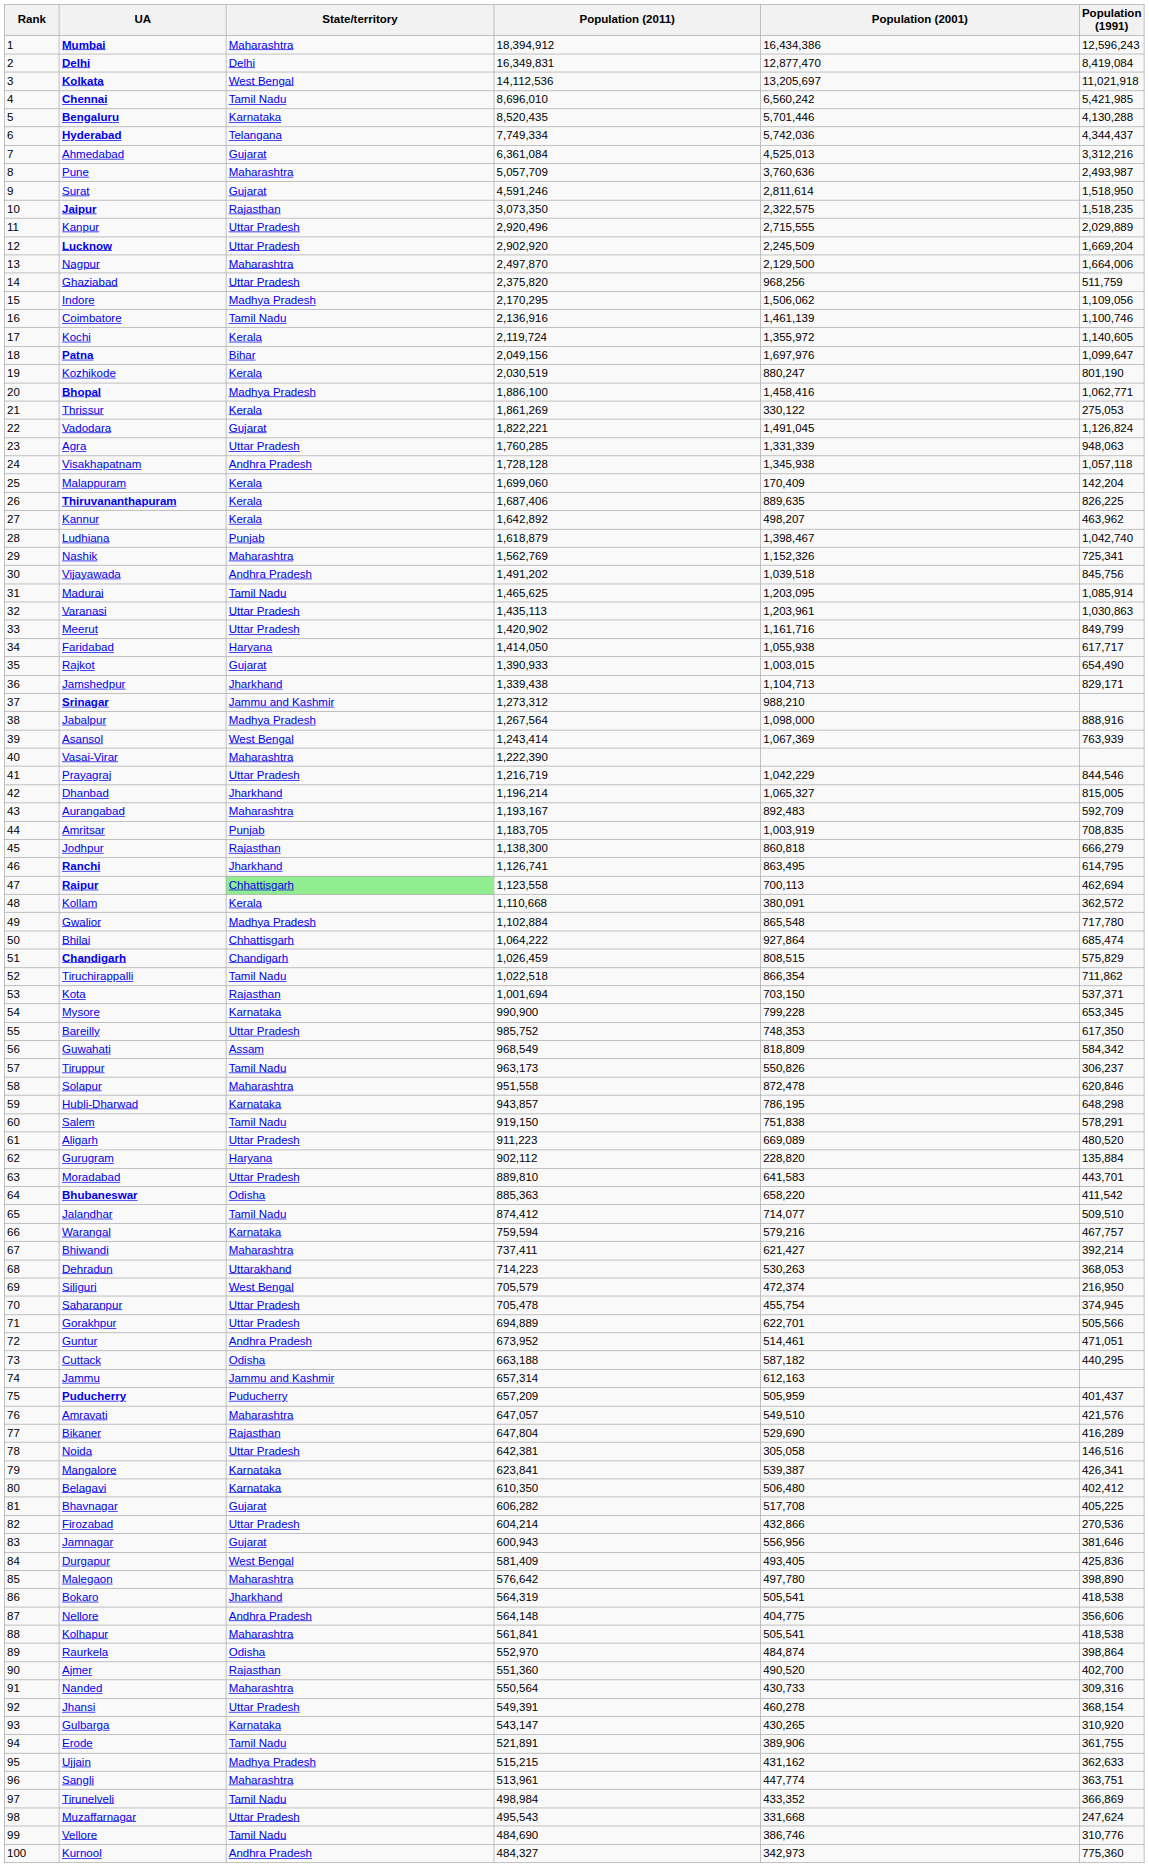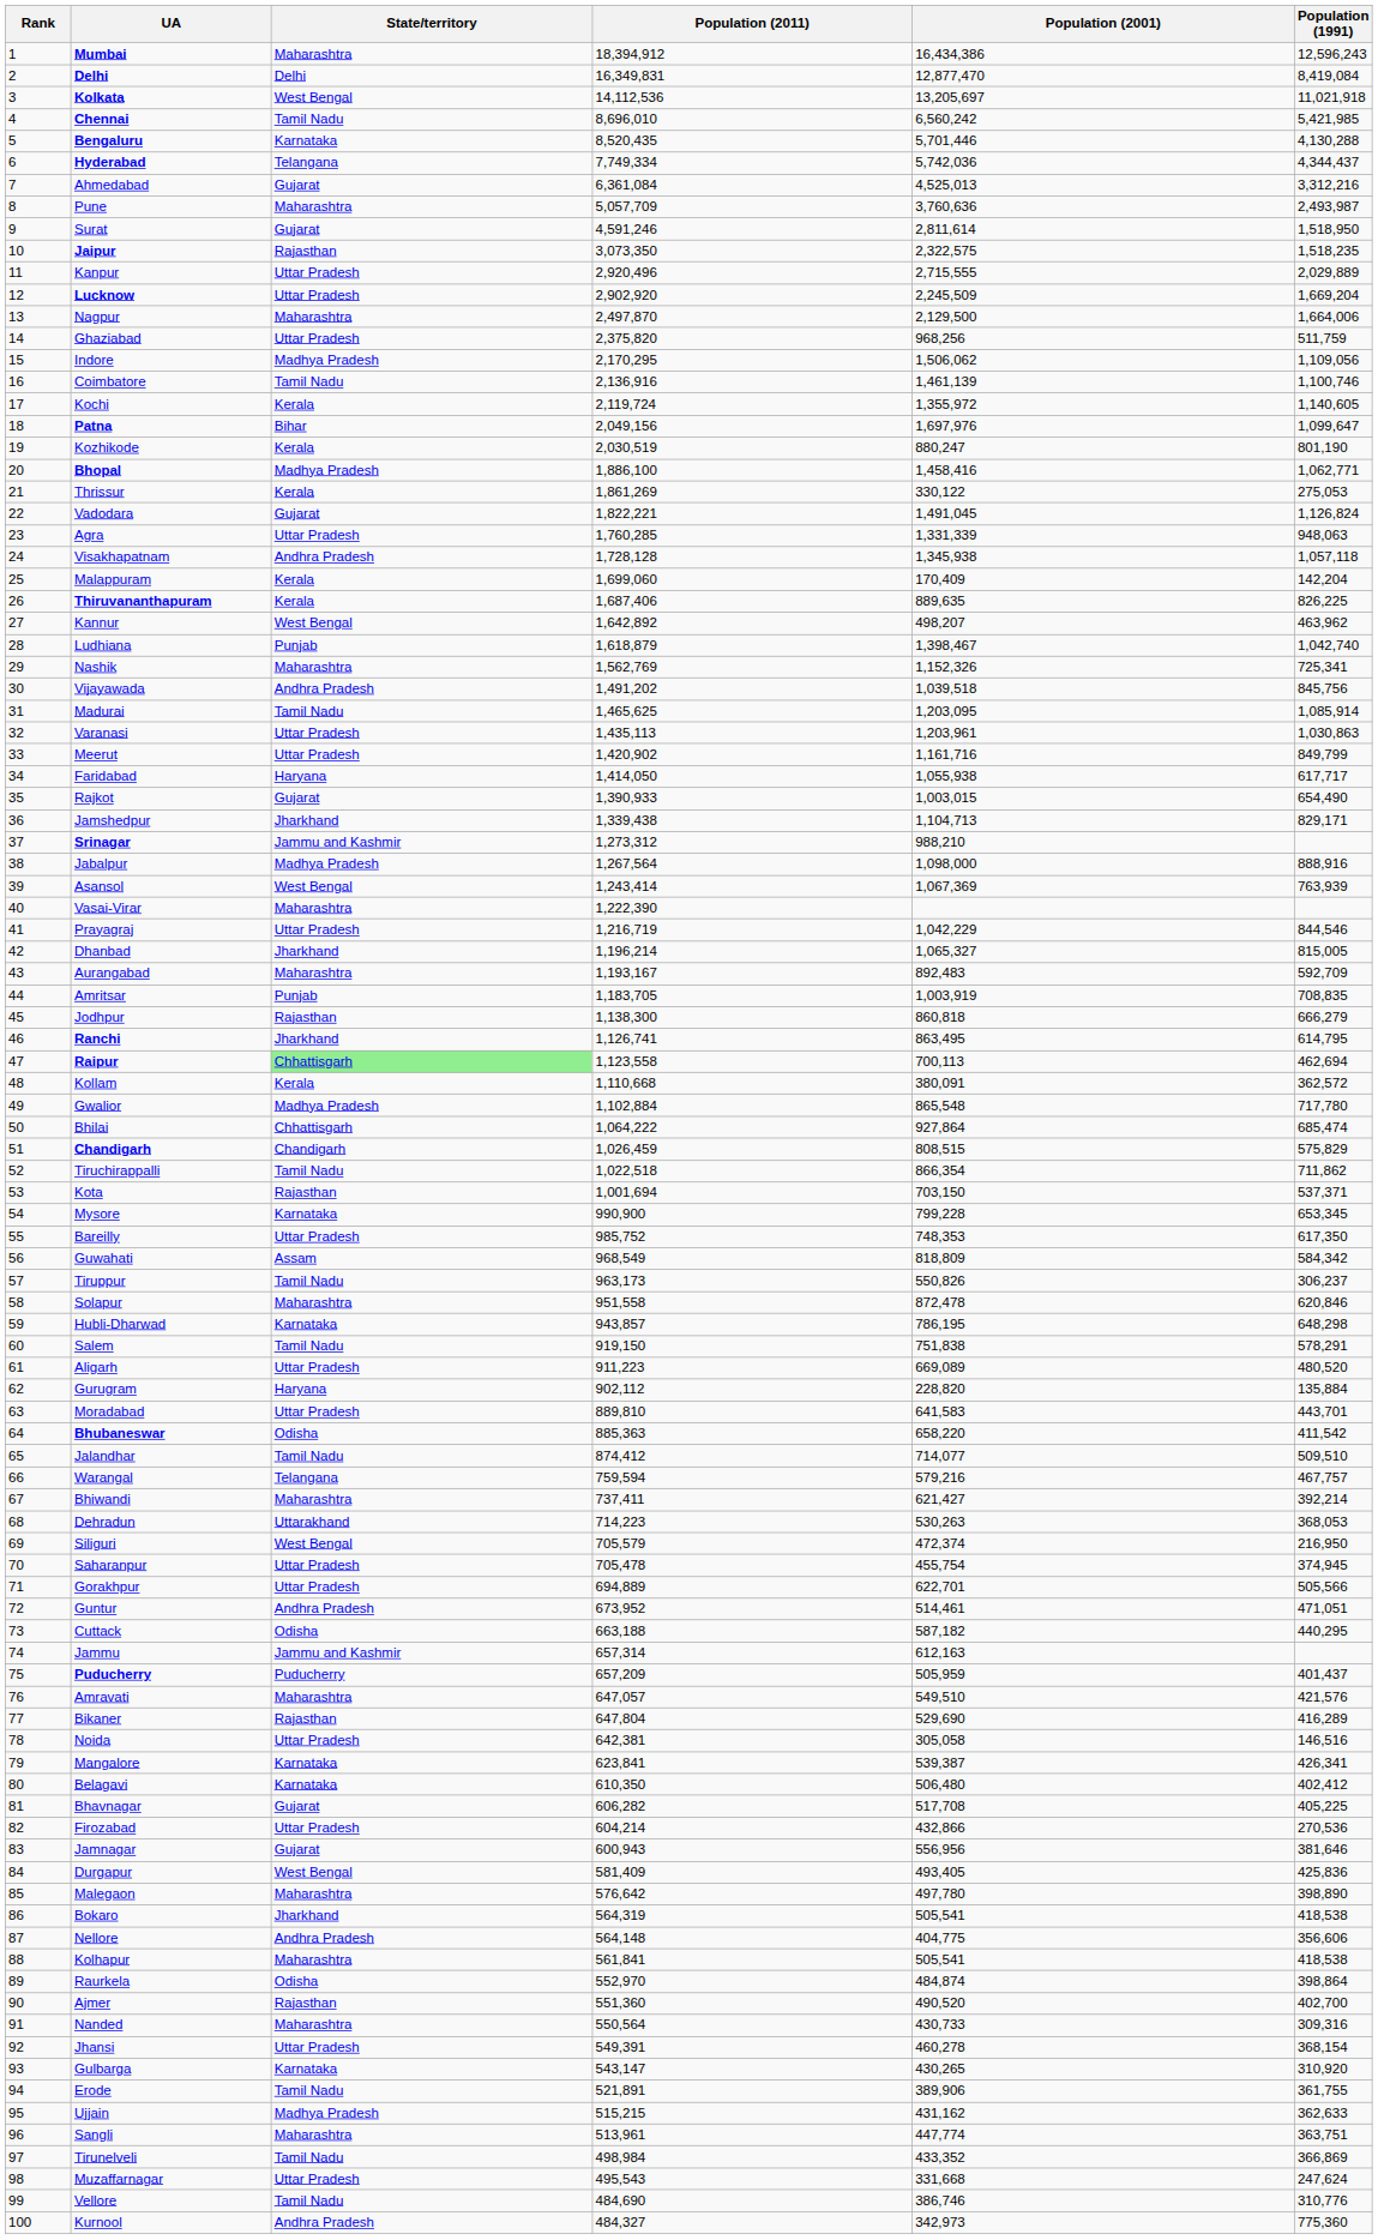Kannur | State/territory: Kerala -> West Bengal
Warangal | State/territory: Karnataka -> Telangana
